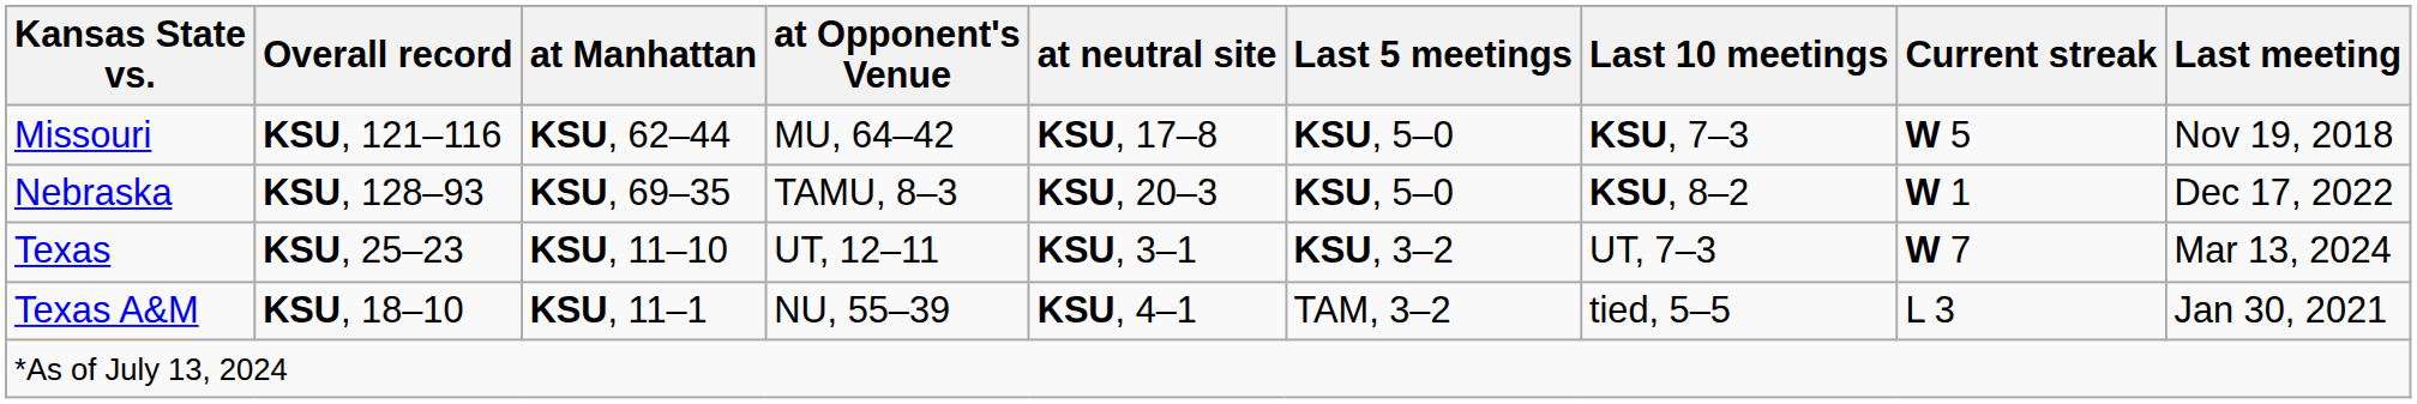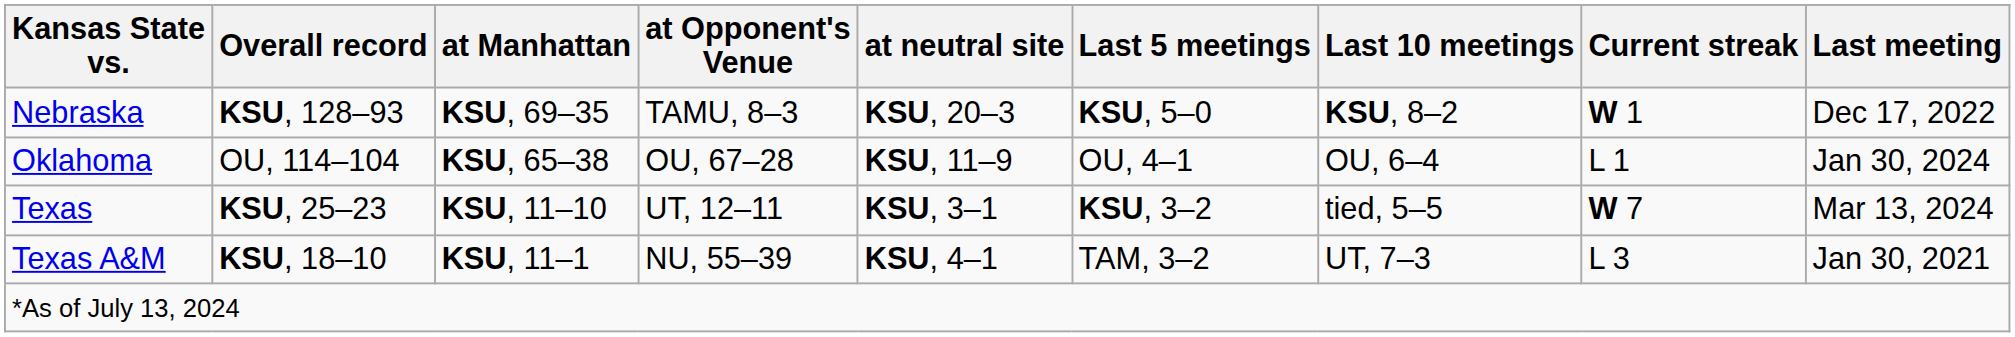- row: Missouri | KSU, 121–116 | KSU, 62–44 | MU, 64–42 | KSU, 17–8 | KSU, 5–0 | KSU, 7–3 | W 5 | Nov 19, 2018
+ row: Oklahoma | OU, 114–104 | KSU, 65–38 | OU, 67–28 | KSU, 11–9 | OU, 4–1 | OU, 6–4 | L 1 | Jan 30, 2024
Texas | Last 10 meetings: UT, 7–3 -> tied, 5–5
Texas A&M | Last 10 meetings: tied, 5–5 -> UT, 7–3
